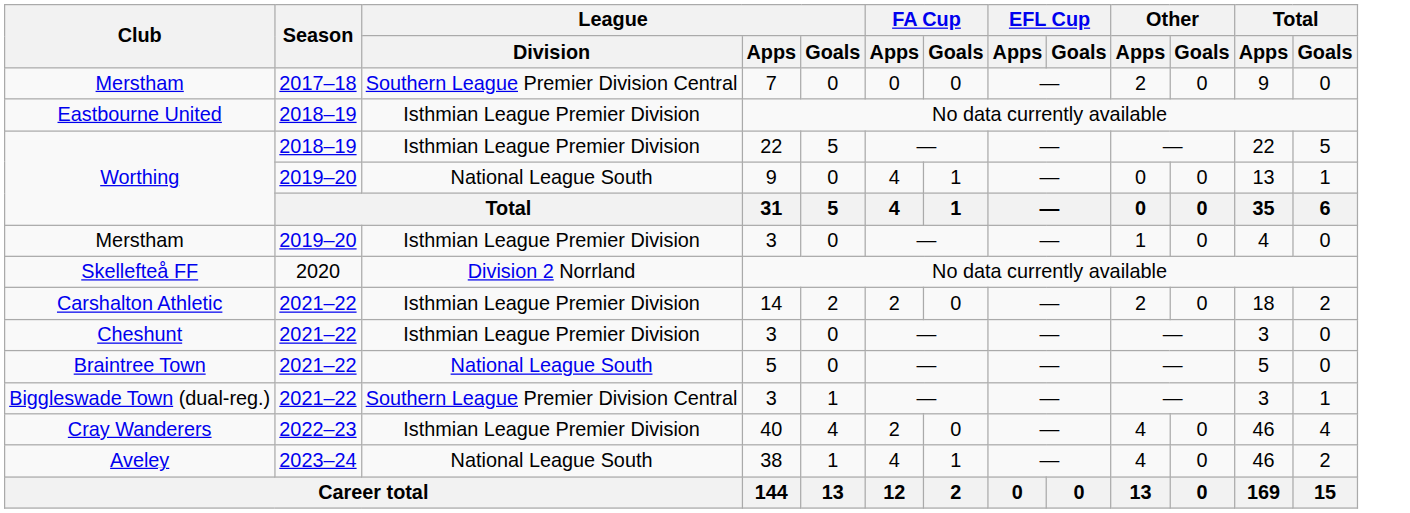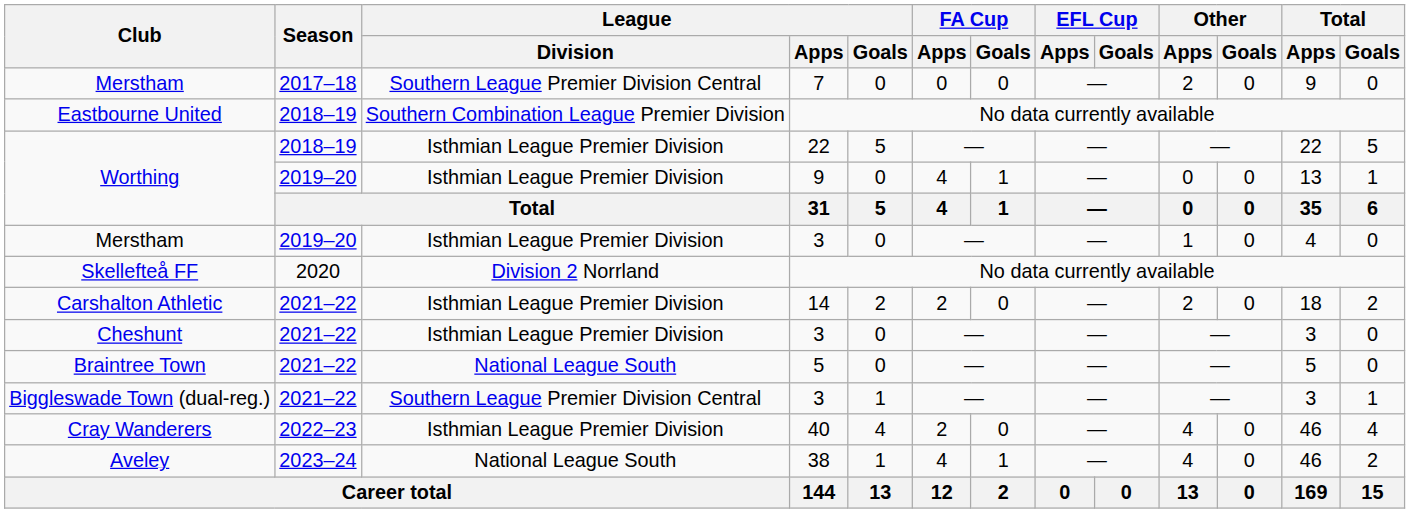Eastbourne United | League / Division: Isthmian League Premier Division -> Southern Combination League Premier Division
Worthing / 9 | League / Division: National League South -> Isthmian League Premier Division
